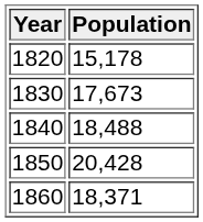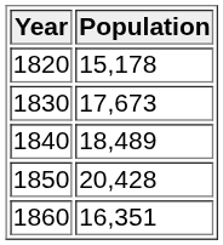1840 | Population: 18,488 -> 18,489
1860 | Population: 18,371 -> 16,351
